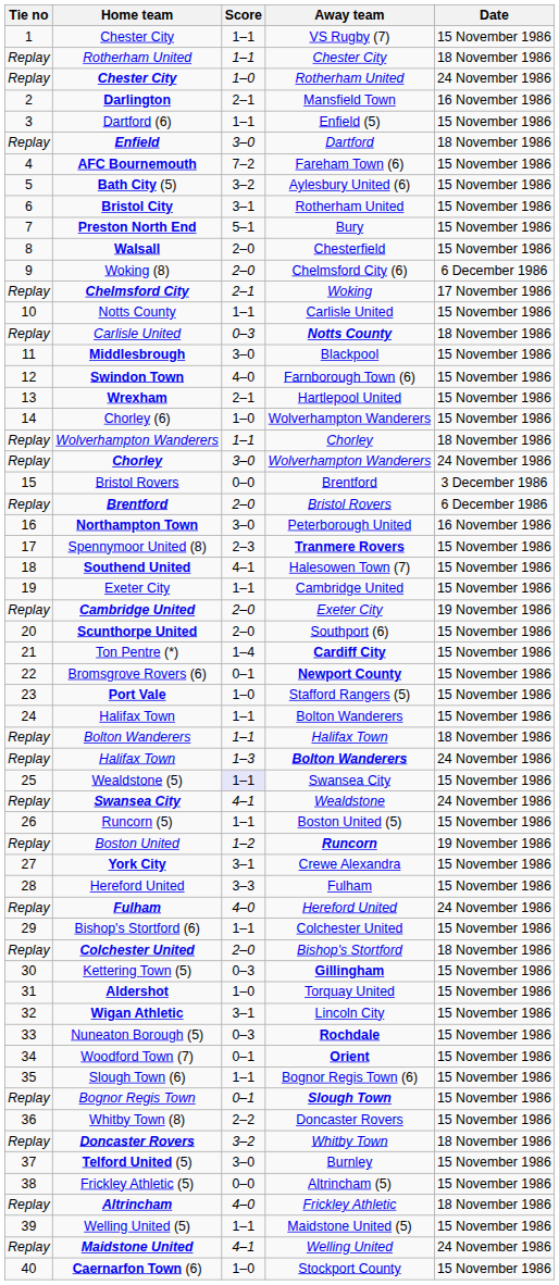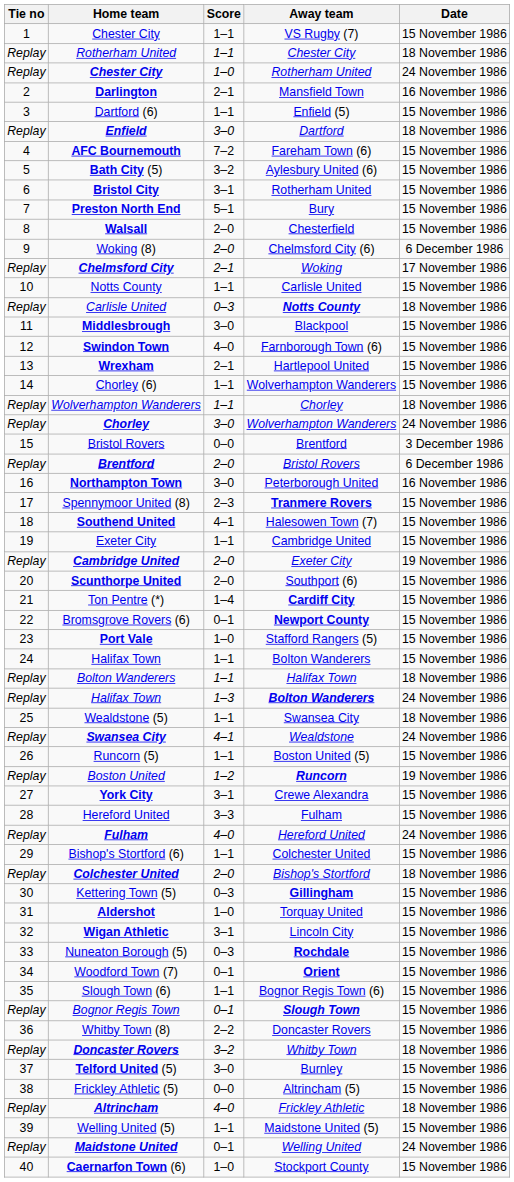Chorley (6) | Score: 1–0 -> 1–1
Wealdstone (5) | Score: lavender background -> no background
Wealdstone (5) | Date: 15 November 1986 -> 18 November 1986
Maidstone United | Score: 4–1 -> 0–1
